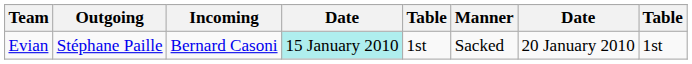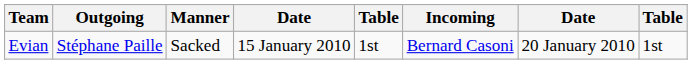columns swapped: Manner <-> Incoming
Evian | column 4: paleturquoise background -> no background
